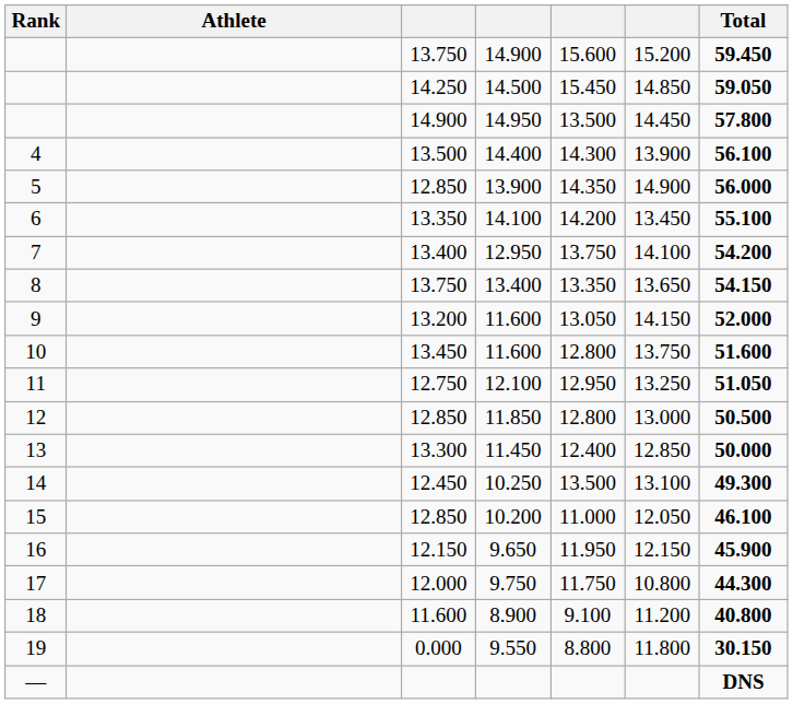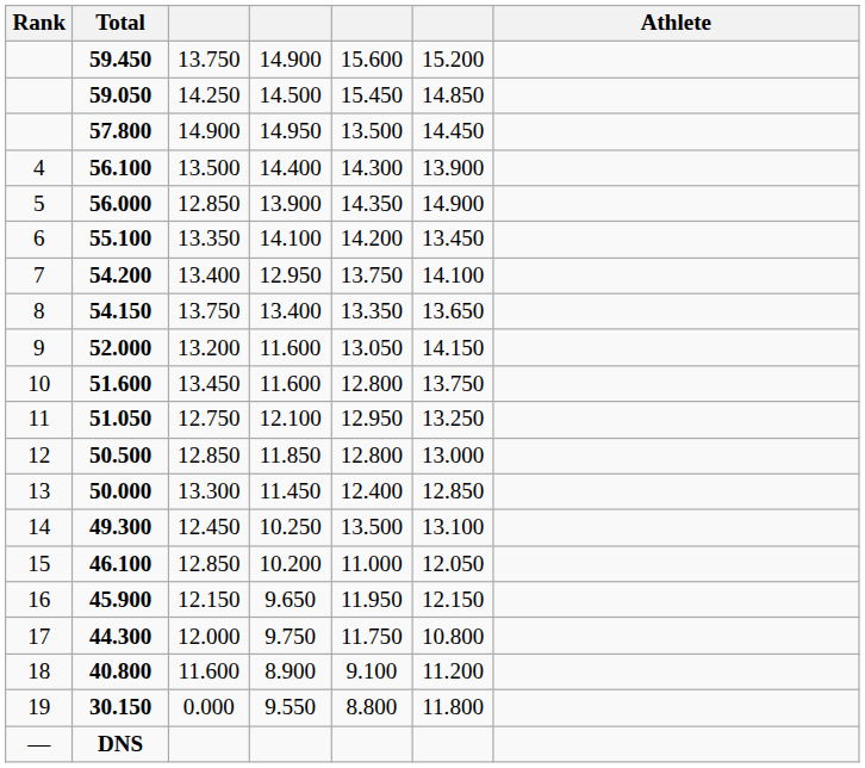columns swapped: Athlete <-> Total
